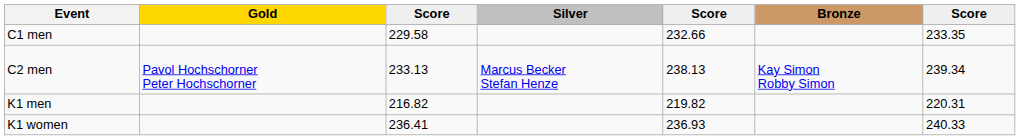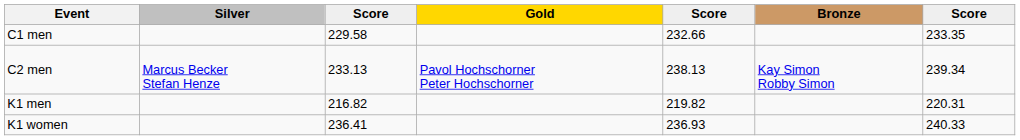columns swapped: Gold <-> Silver
